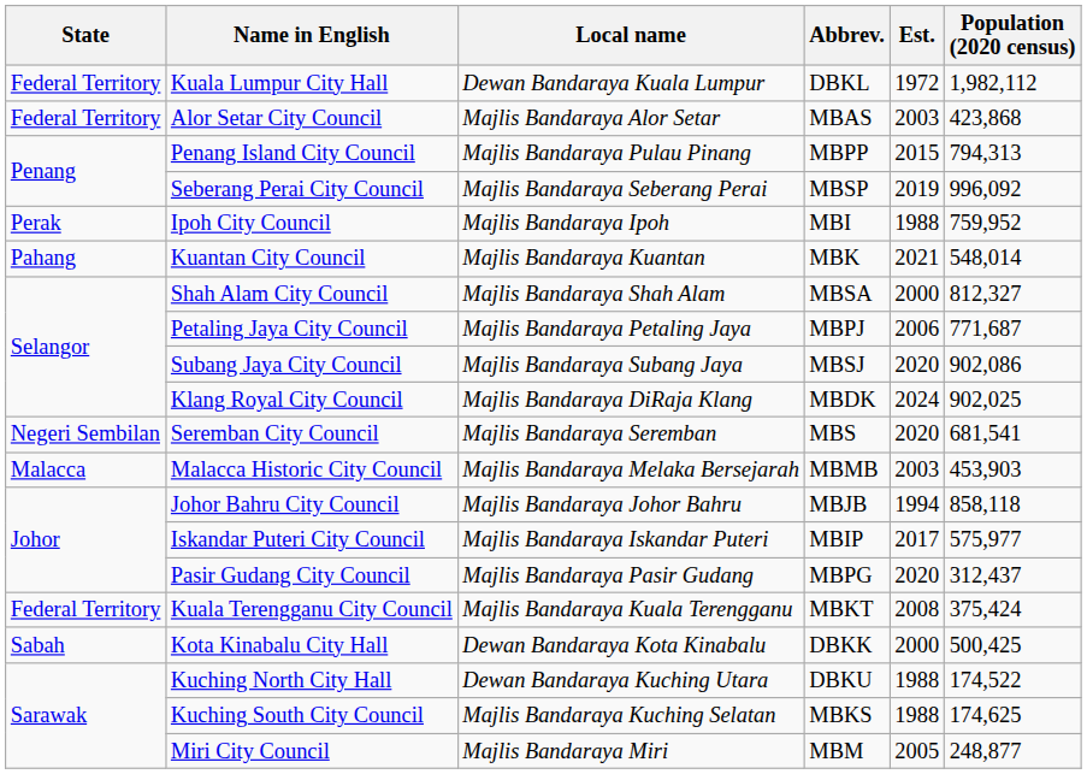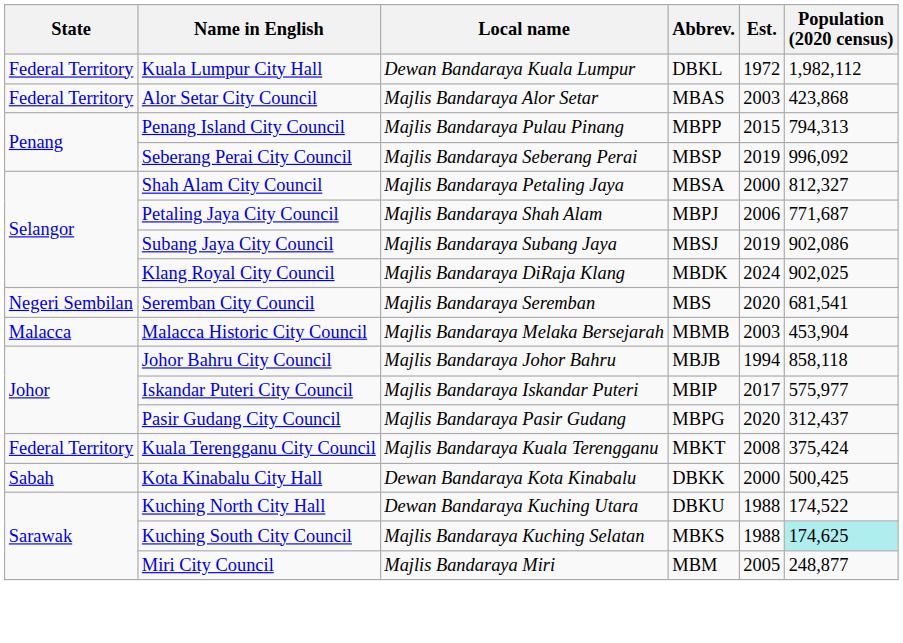- row: Perak | Ipoh City Council | Majlis Bandaraya Ipoh | MBI | 1988 | 759,952
- row: Pahang | Kuantan City Council | Majlis Bandaraya Kuantan | MBK | 2021 | 548,014
Shah Alam City Council | Local name: Majlis Bandaraya Shah Alam -> Majlis Bandaraya Petaling Jaya
Petaling Jaya City Council | Local name: Majlis Bandaraya Petaling Jaya -> Majlis Bandaraya Shah Alam
Subang Jaya City Council | Est.: 2020 -> 2019
Malacca Historic City Council | Population (2020 census): 453,903 -> 453,904
Kuching South City Council | Population (2020 census): no background -> paleturquoise background
